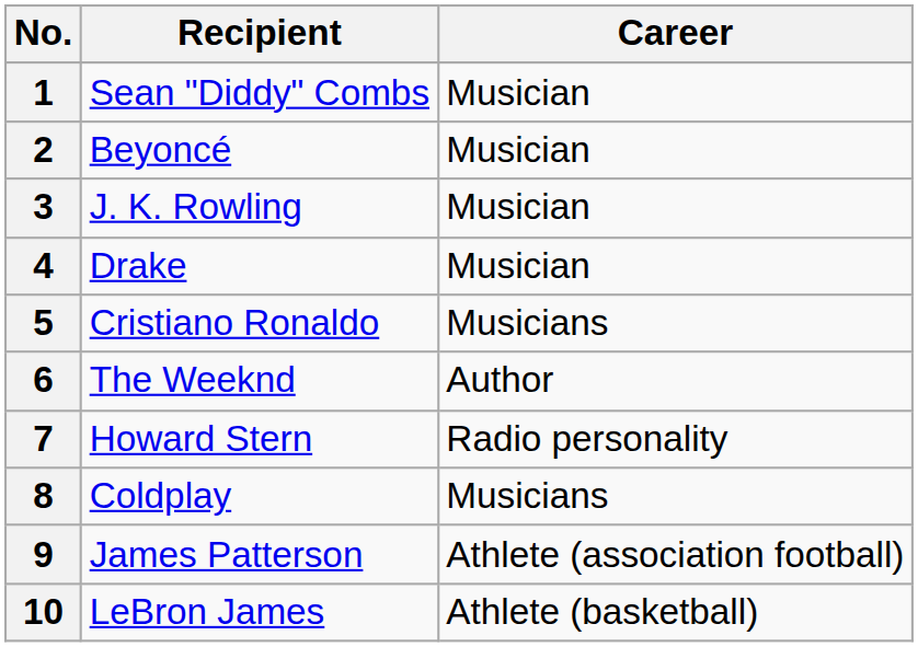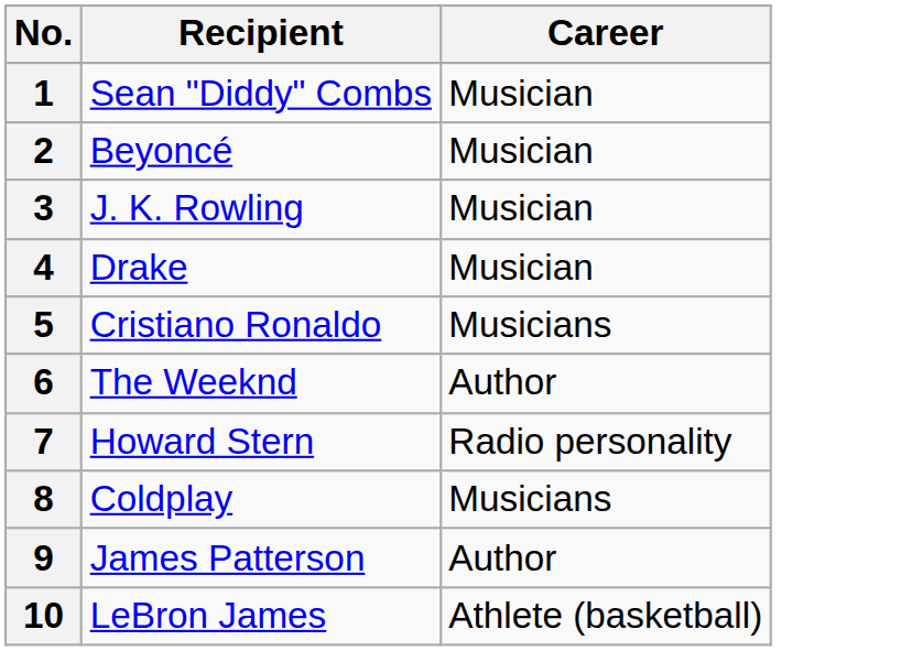9 | Career: Athlete (association football) -> Author
